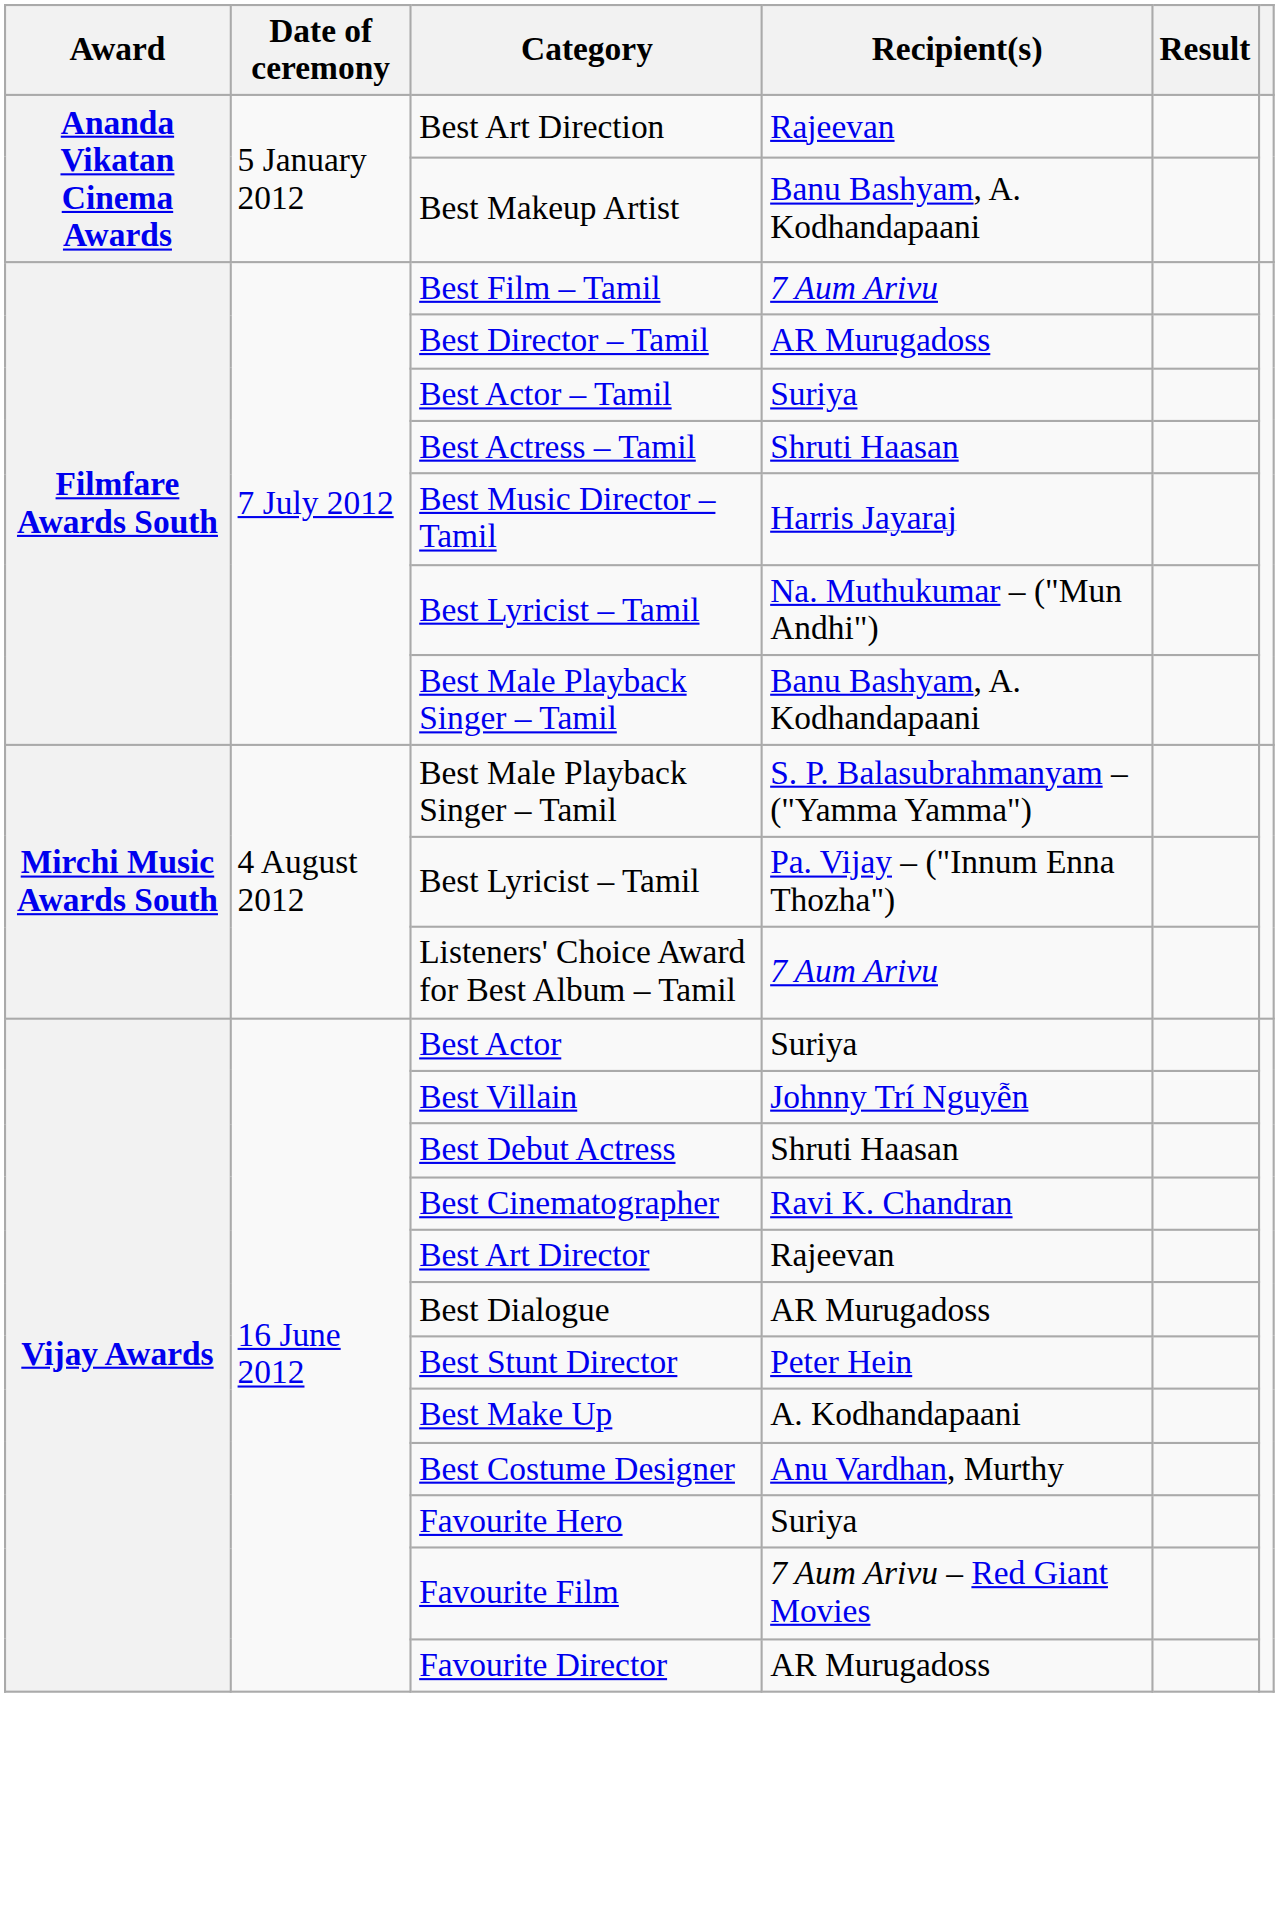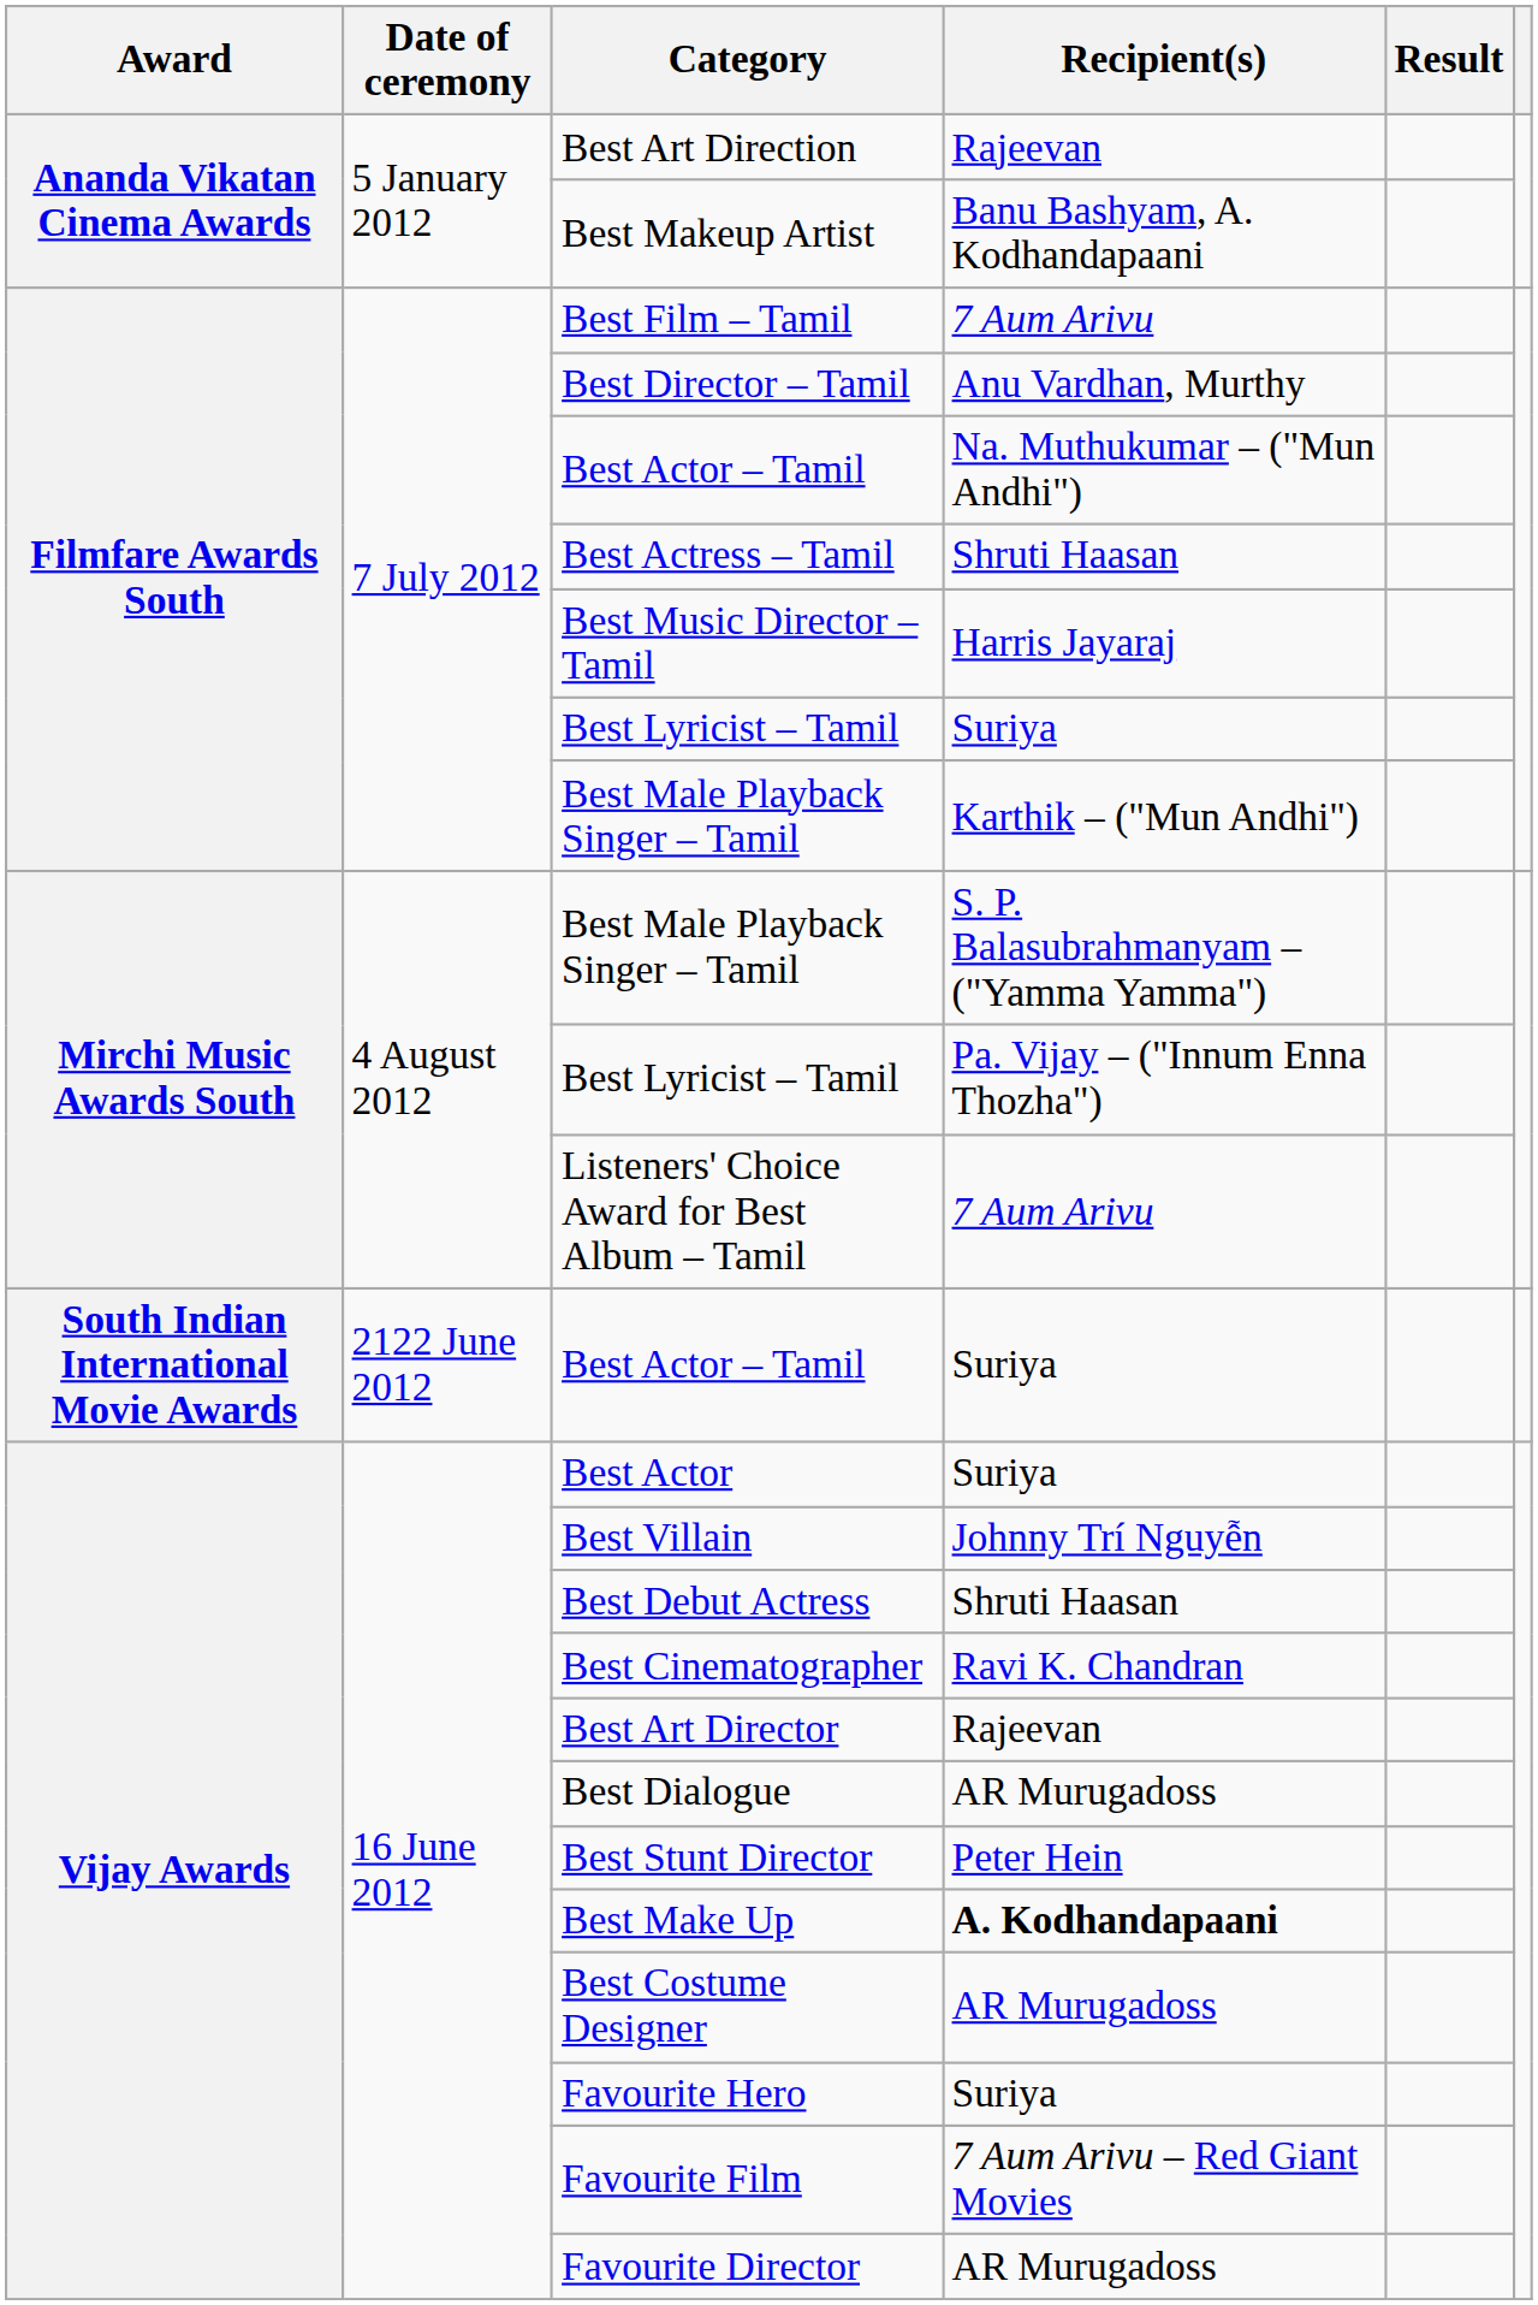Best Director – Tamil | Recipient(s): AR Murugadoss -> Anu Vardhan, Murthy
Filmfare Awards South / Best Actor – Tamil | Recipient(s): Suriya -> Na. Muthukumar – ("Mun Andhi")
Filmfare Awards South / Best Lyricist – Tamil | Recipient(s): Na. Muthukumar – ("Mun Andhi") -> Suriya
Filmfare Awards South / Best Male Playback Singer – Tamil | Recipient(s): Banu Bashyam, A. Kodhandapaani -> Karthik – ("Mun Andhi")
+ row: South Indian International Movie Awards | 2122 June 2012 | Best Actor – Tamil | Suriya
Best Make Up | Recipient(s): normal -> bold
Best Costume Designer | Recipient(s): Anu Vardhan, Murthy -> AR Murugadoss
